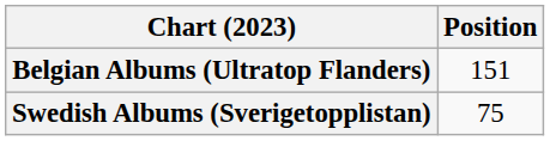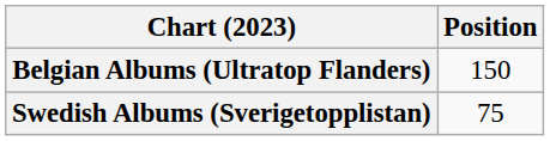Belgian Albums (Ultratop Flanders) | Position: 151 -> 150
